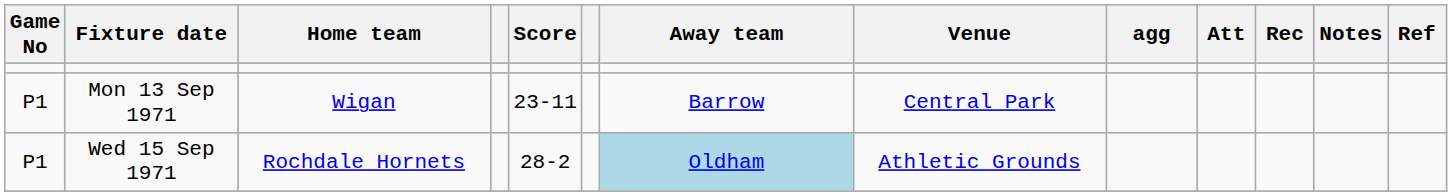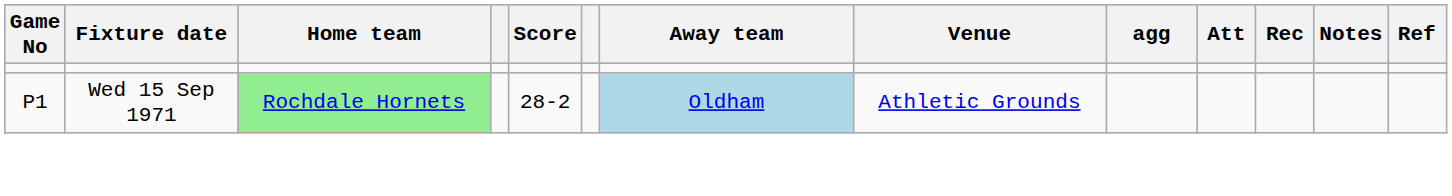- row: P1 | Mon 13 Sep 1971 | Wigan | 23-11 | Barrow | Central Park
Wed 15 Sep 1971 | Home team: no background -> lightgreen background
